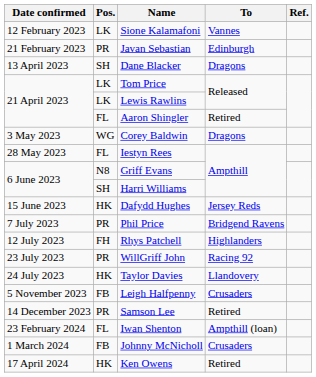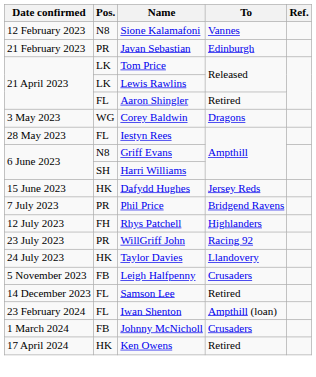Sione Kalamafoni | Pos.: LK -> N8
- row: 13 April 2023 | SH | Dane Blacker | Dragons
Samson Lee | Pos.: PR -> FL
